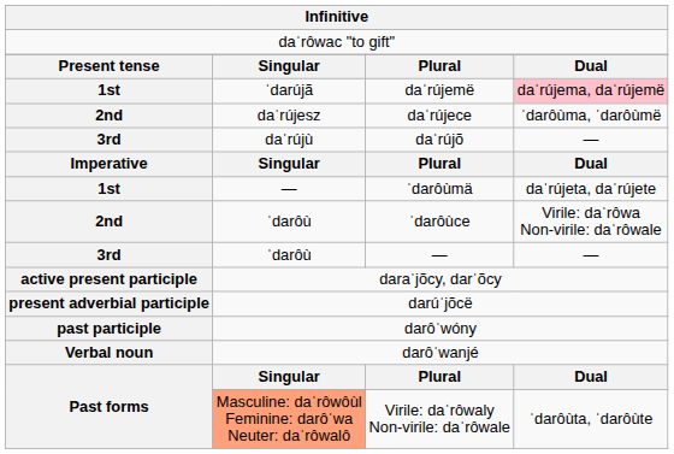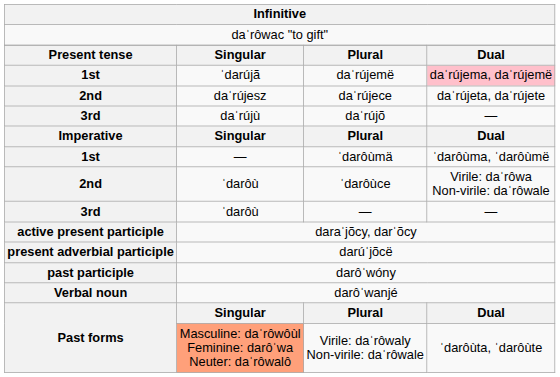daˈrújece | column 4: ˈdarôùma, ˈdarôùmë -> daˈrújeta, daˈrújete
ˈdarôùmä | column 4: daˈrújeta, daˈrújete -> ˈdarôùma, ˈdarôùmë
